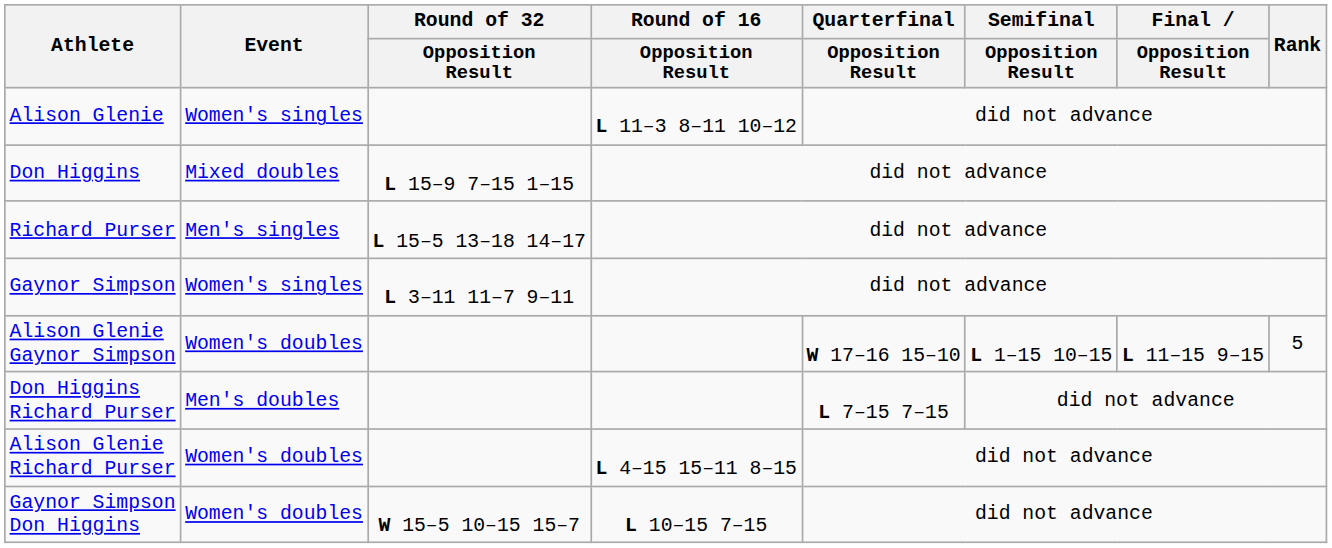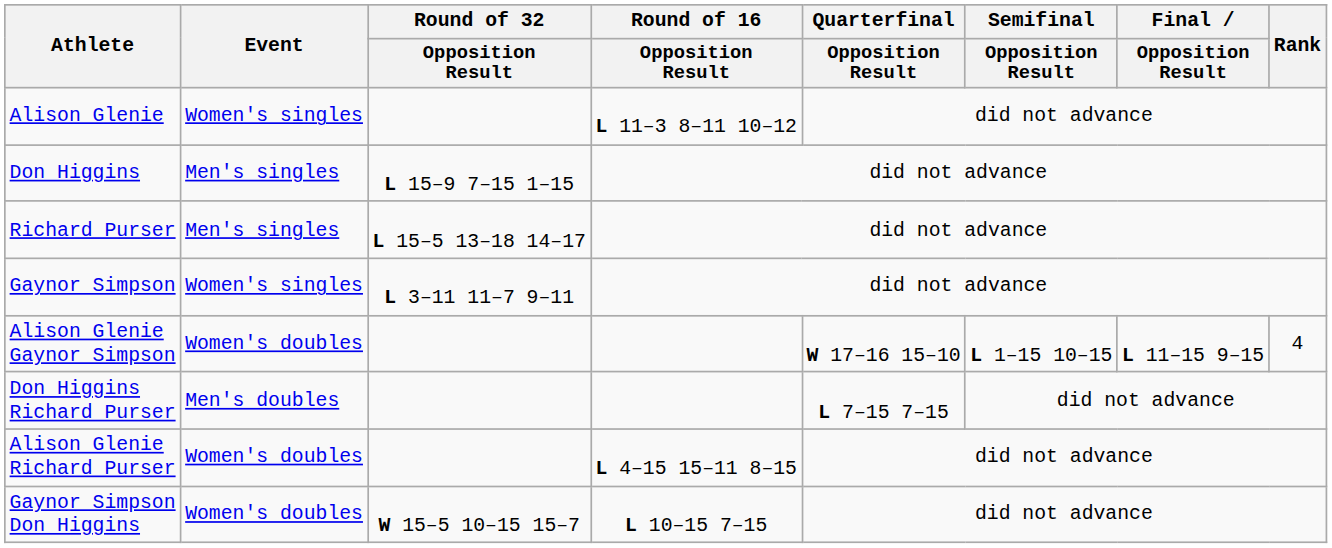Don Higgins | Event: Mixed doubles -> Men's singles
Alison Glenie Gaynor Simpson | Rank: 5 -> 4
